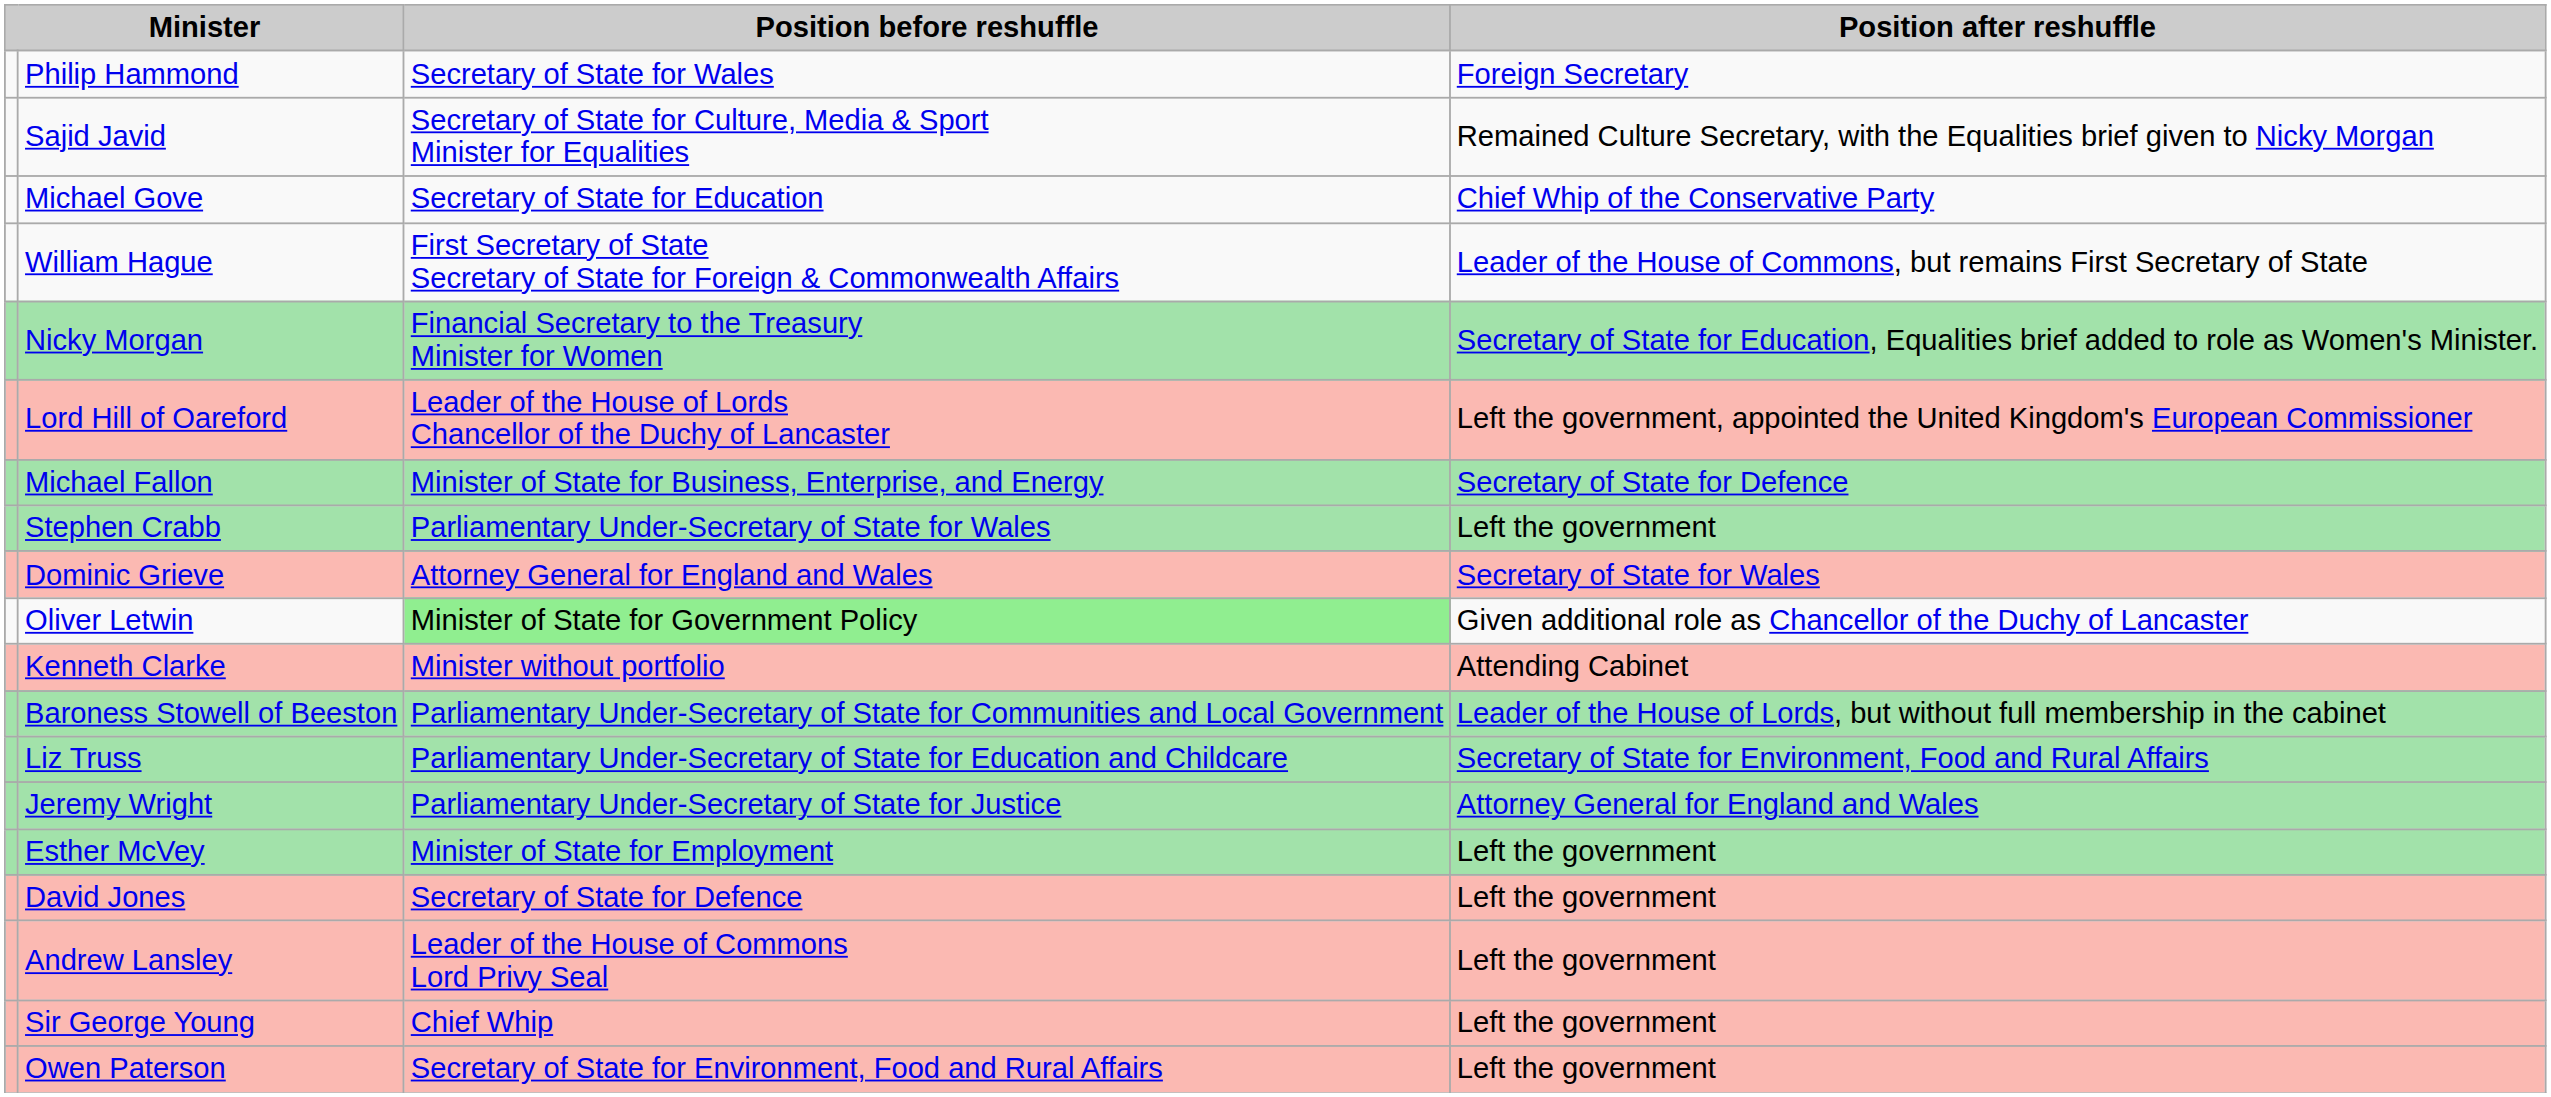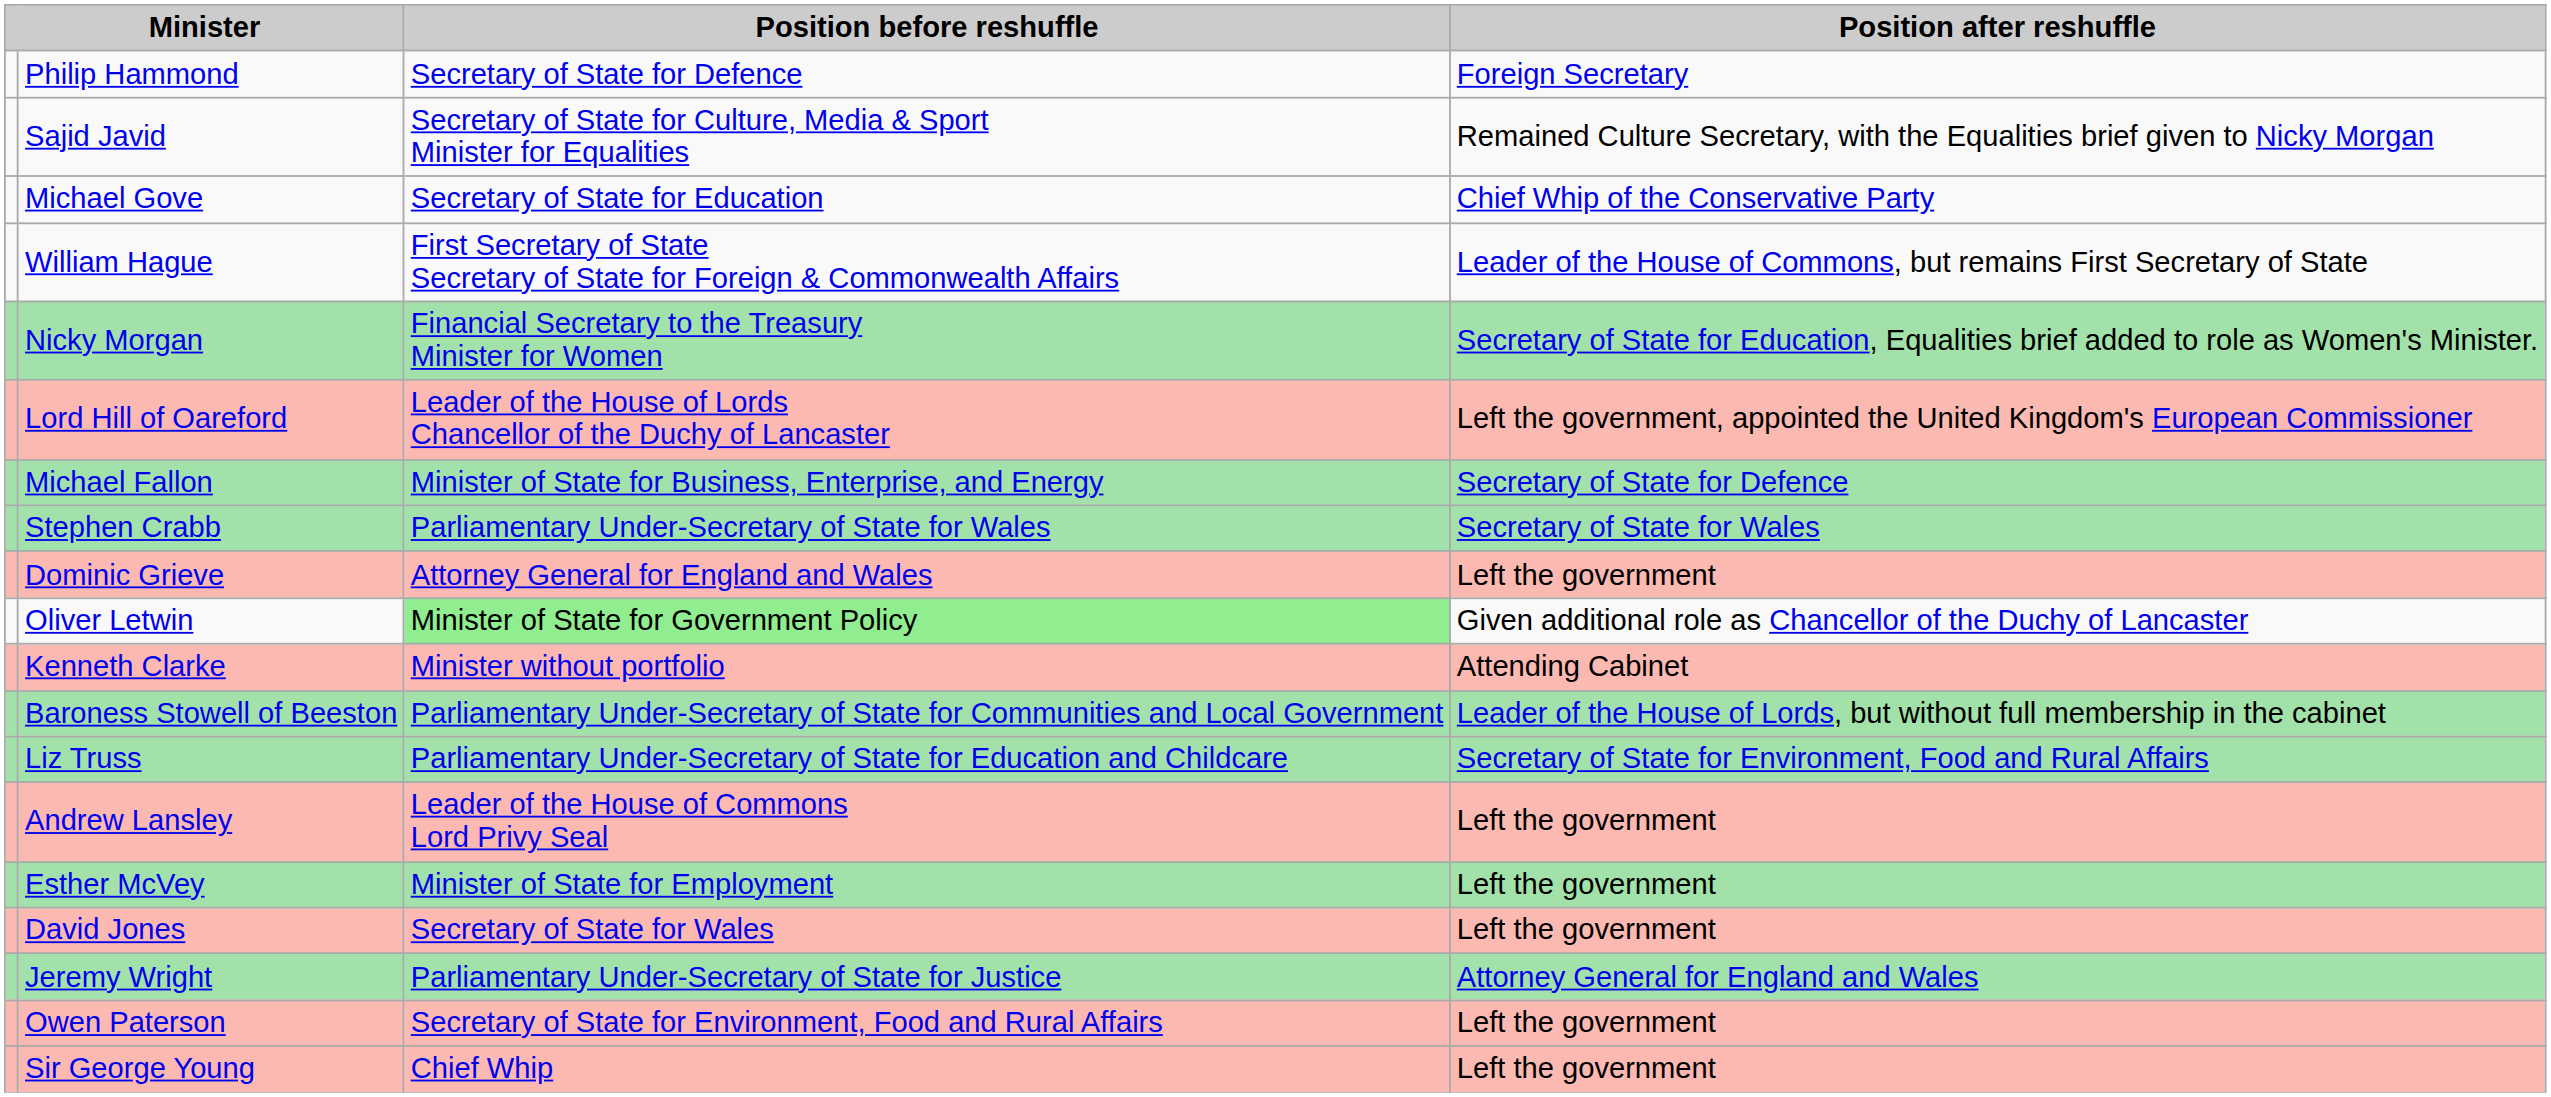Philip Hammond | Position before reshuffle: Secretary of State for Wales -> Secretary of State for Defence
Stephen Crabb | Position after reshuffle: Left the government -> Secretary of State for Wales
Dominic Grieve | Position after reshuffle: Secretary of State for Wales -> Left the government
rows swapped: Jeremy Wright <-> Andrew Lansley
David Jones | Position before reshuffle: Secretary of State for Defence -> Secretary of State for Wales
rows swapped: Owen Paterson <-> Sir George Young
